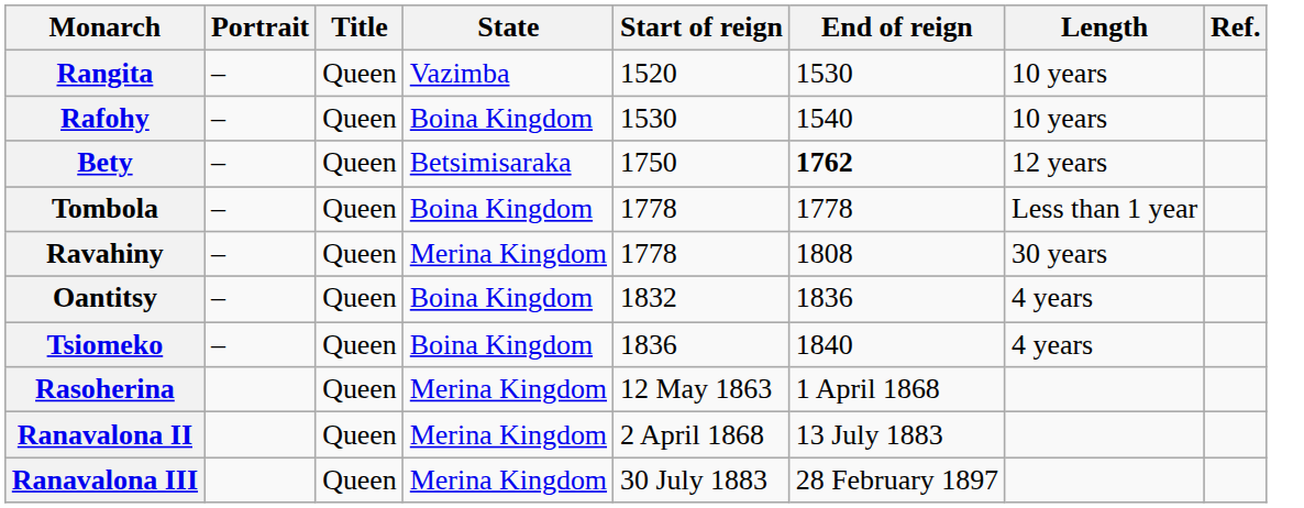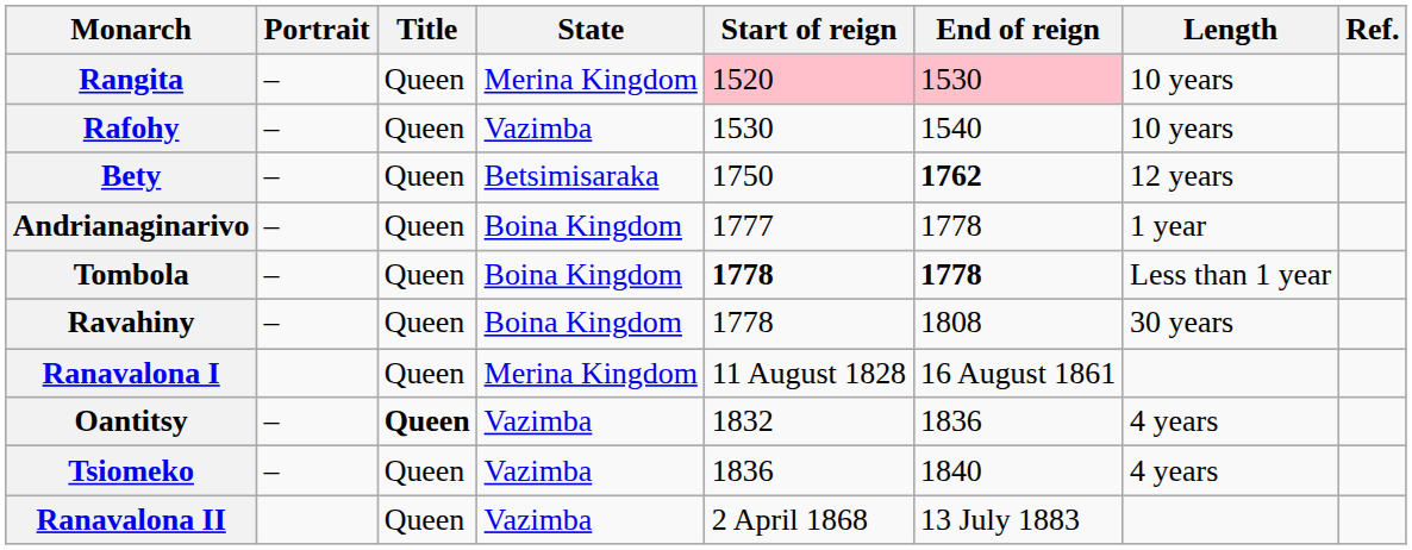Rangita | State: Vazimba -> Merina Kingdom
Rangita | Start of reign: no background -> pink background
Rangita | End of reign: no background -> pink background
Rafohy | State: Boina Kingdom -> Vazimba
+ row: Andrianaginarivo | – | Queen | Boina Kingdom | 1777 | 1778 | 1 year
Tombola | Start of reign: normal -> bold
Tombola | End of reign: normal -> bold
Ravahiny | State: Merina Kingdom -> Boina Kingdom
+ row: Ranavalona I | Queen | Merina Kingdom | 11 August 1828 | 16 August 1861
Oantitsy | Title: normal -> bold
Oantitsy | State: Boina Kingdom -> Vazimba
Tsiomeko | State: Boina Kingdom -> Vazimba
- row: Rasoherina | Queen | Merina Kingdom | 12 May 1863 | 1 April 1868
Ranavalona II | State: Merina Kingdom -> Vazimba
- row: Ranavalona III | Queen | Merina Kingdom | 30 July 1883 | 28 February 1897
